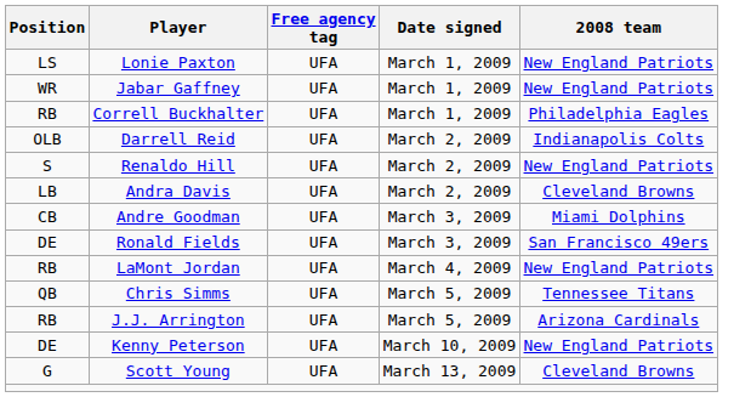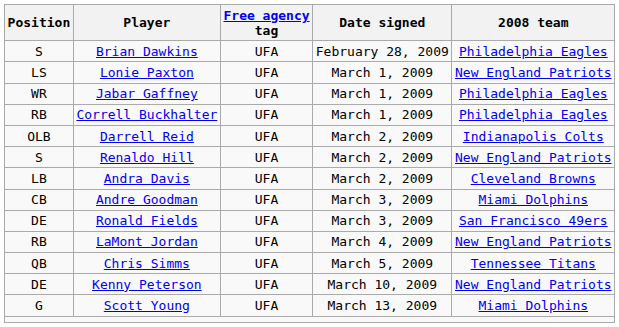+ row: S | Brian Dawkins | UFA | February 28, 2009 | Philadelphia Eagles
Jabar Gaffney | 2008 team: New England Patriots -> Philadelphia Eagles
- row: RB | J.J. Arrington | UFA | March 5, 2009 | Arizona Cardinals
Scott Young | 2008 team: Cleveland Browns -> Miami Dolphins
